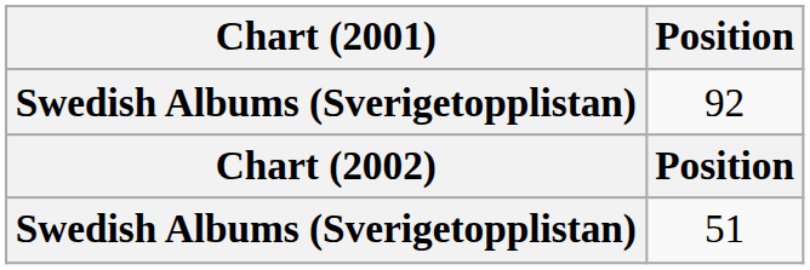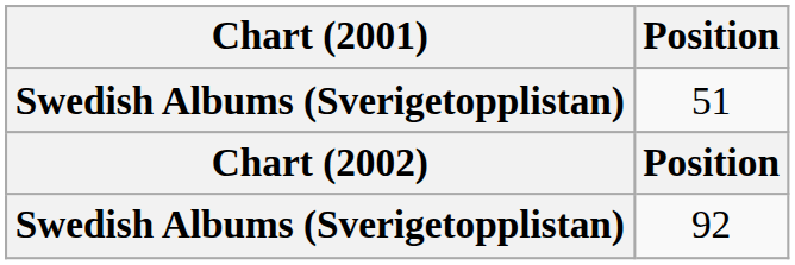rows swapped: 51 <-> 92
